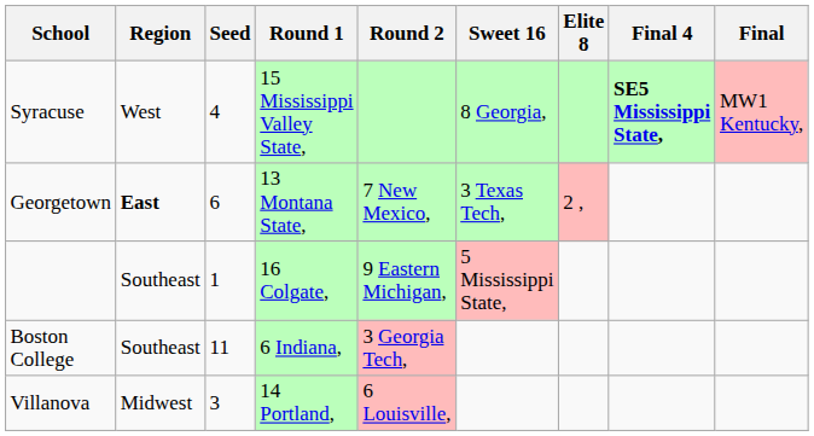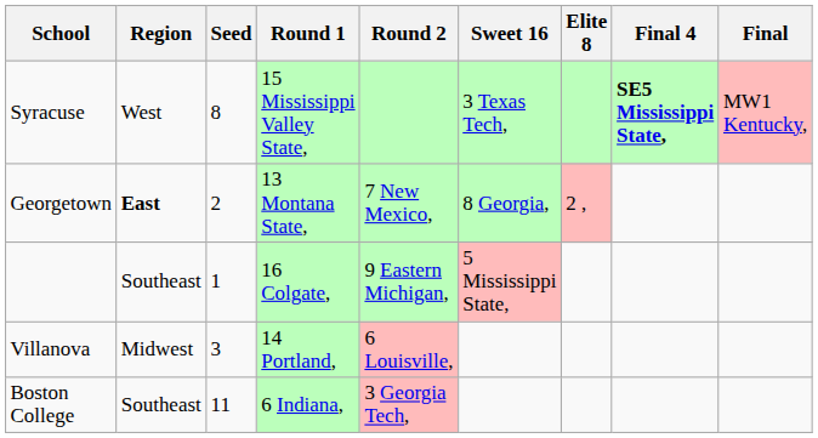Syracuse | Seed: 4 -> 8
Syracuse | Sweet 16: 8 Georgia, -> 3 Texas Tech,
Georgetown | Seed: 6 -> 2
Georgetown | Sweet 16: 3 Texas Tech, -> 8 Georgia,
rows swapped: Villanova <-> Boston College
